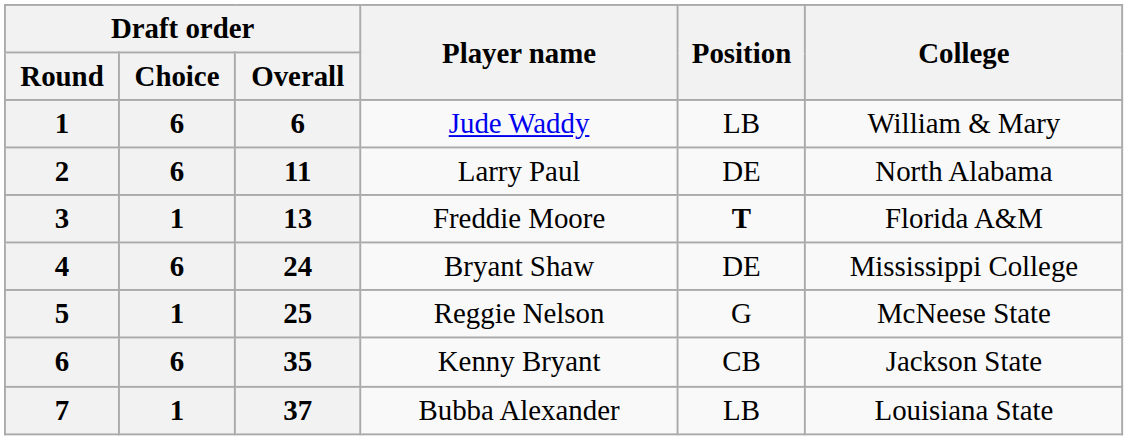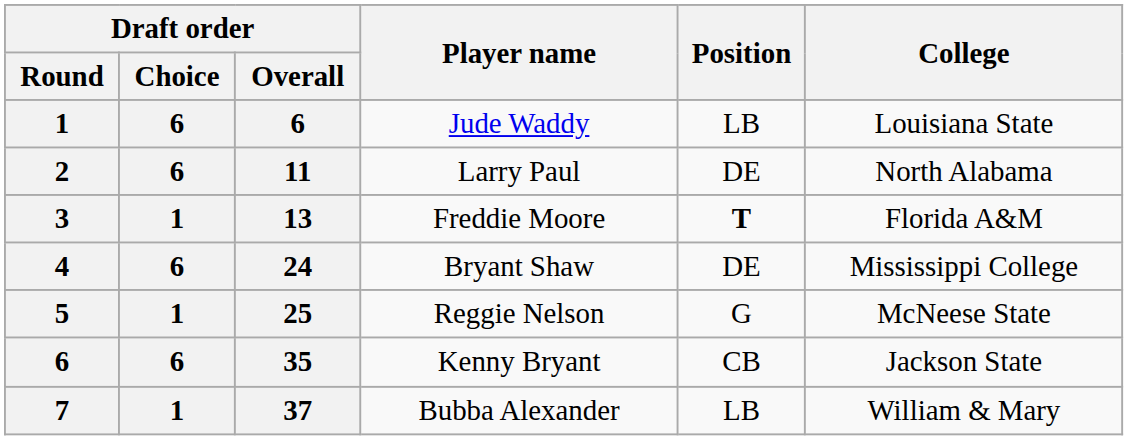Jude Waddy | College: William & Mary -> Louisiana State
Bubba Alexander | College: Louisiana State -> William & Mary
